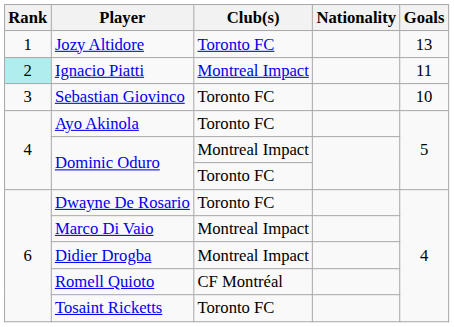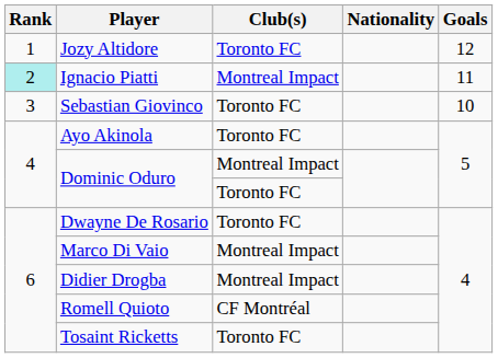Jozy Altidore | Goals: 13 -> 12
